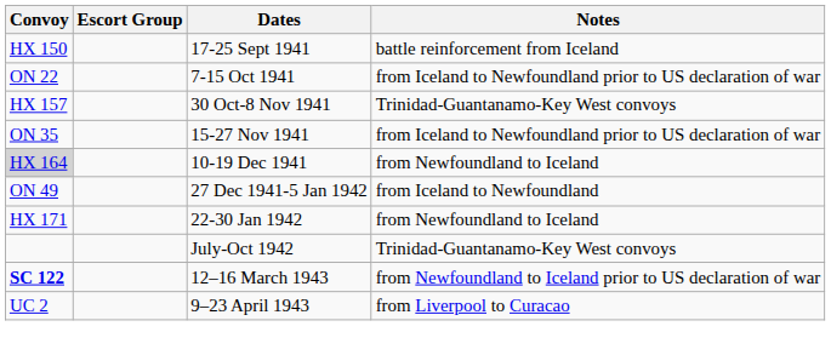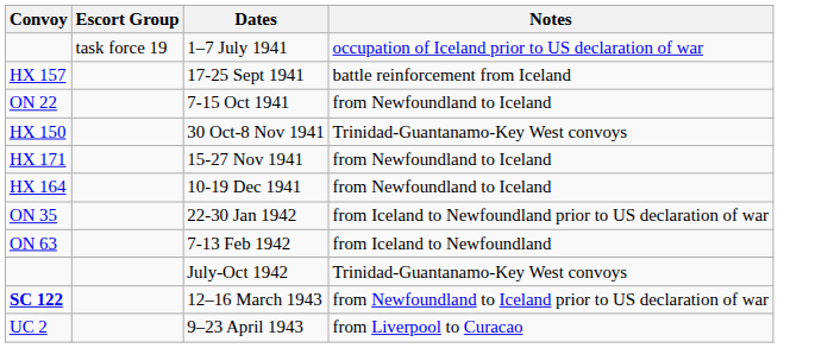+ row: task force 19 | 1–7 July 1941 | occupation of Iceland prior to US declaration of war
17-25 Sept 1941 | Convoy: HX 150 -> HX 157
7-15 Oct 1941 | Notes: from Iceland to Newfoundland prior to US declaration of war -> from Newfoundland to Iceland
30 Oct-8 Nov 1941 | Convoy: HX 157 -> HX 150
15-27 Nov 1941 | Convoy: ON 35 -> HX 171
15-27 Nov 1941 | Notes: from Iceland to Newfoundland prior to US declaration of war -> from Newfoundland to Iceland
10-19 Dec 1941 | Convoy: lightgrey background -> no background
- row: ON 49 | 27 Dec 1941-5 Jan 1942 | from Iceland to Newfoundland
22-30 Jan 1942 | Convoy: HX 171 -> ON 35
22-30 Jan 1942 | Notes: from Newfoundland to Iceland -> from Iceland to Newfoundland prior to US declaration of war
+ row: ON 63 | 7-13 Feb 1942 | from Iceland to Newfoundland
